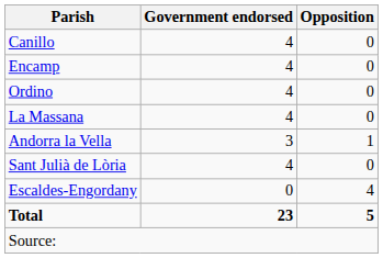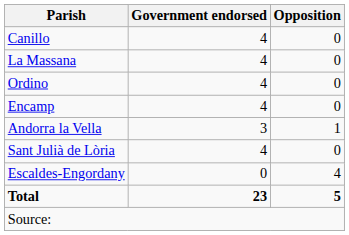rows swapped: Encamp <-> La Massana
